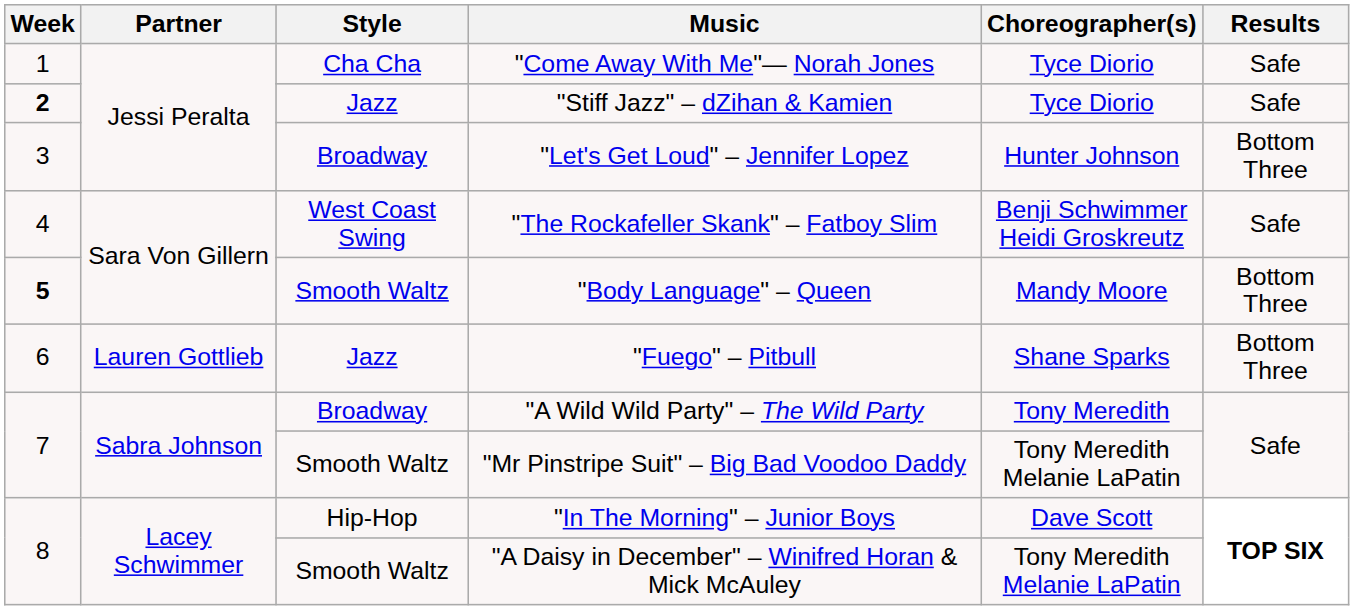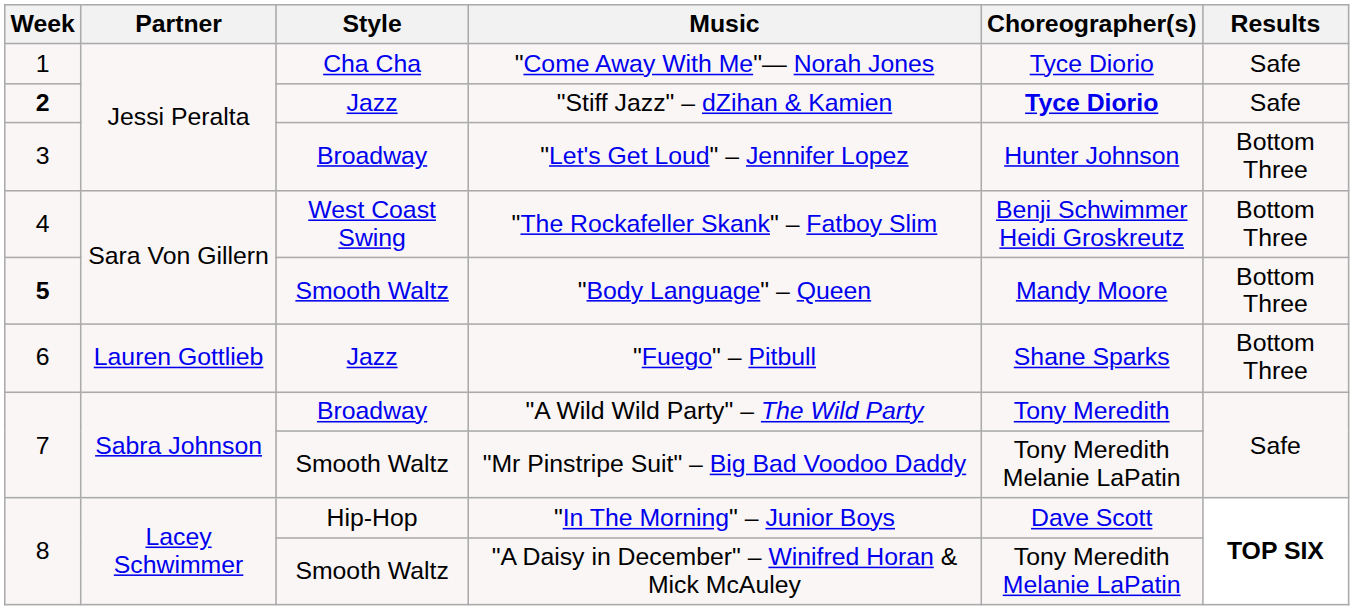"Stiff Jazz" – dZihan & Kamien | Choreographer(s): normal -> bold
"The Rockafeller Skank" – Fatboy Slim | Results: Safe -> Bottom Three
